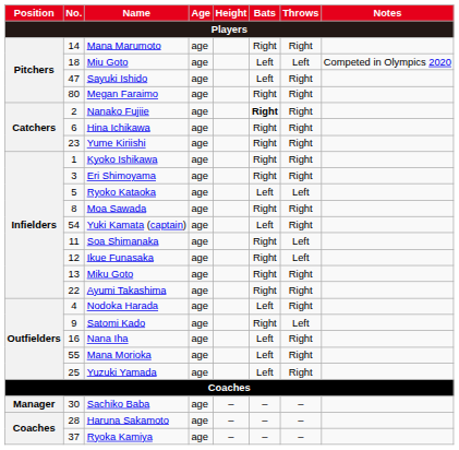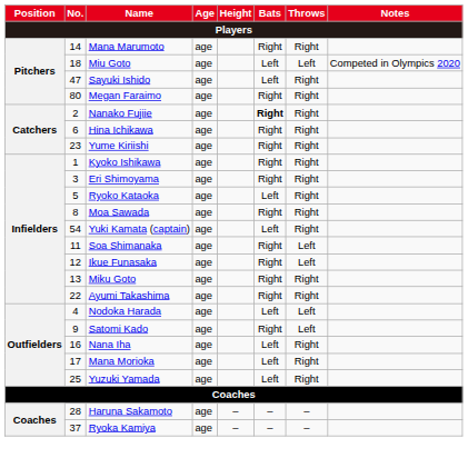Ryoko Kataoka | Throws: Left -> Right
Nodoka Harada | Throws: Right -> Left
Mana Morioka | No.: 55 -> 17
- row: Manager | 30 | Sachiko Baba | age | – | – | –
